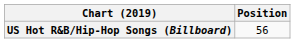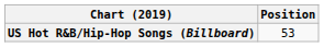US Hot R&B/Hip-Hop Songs (Billboard) | Position: 56 -> 53
